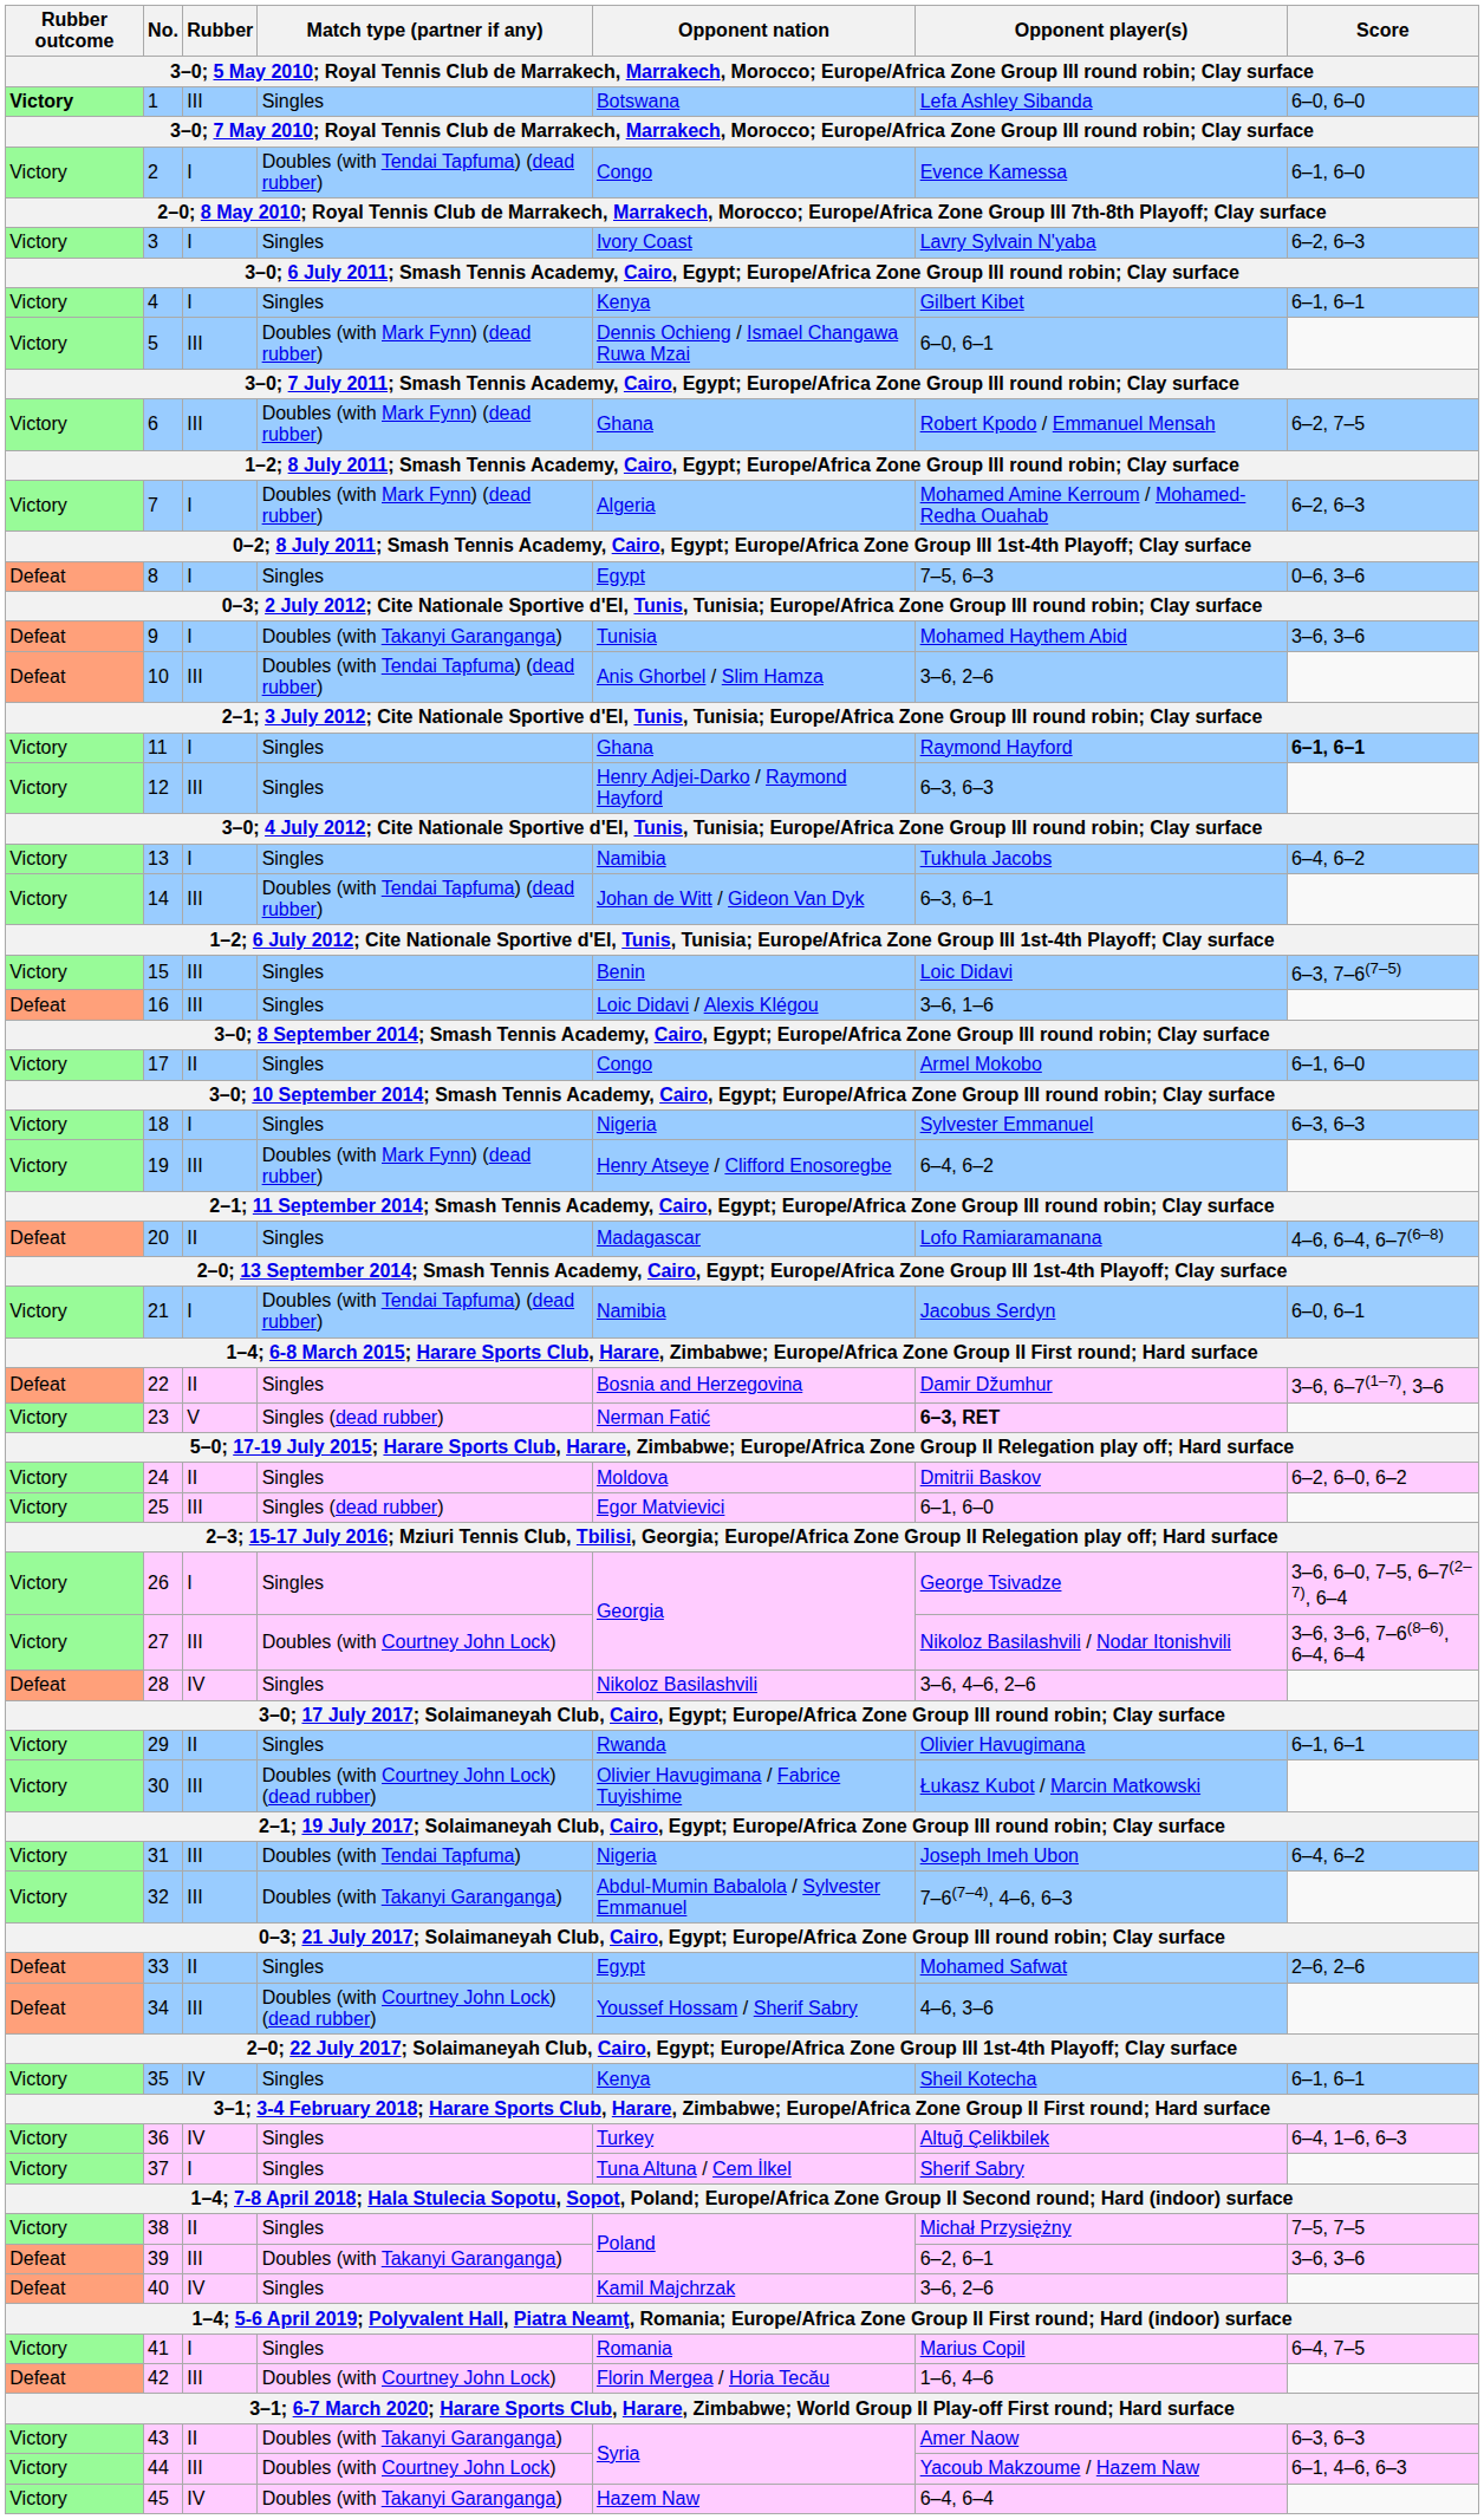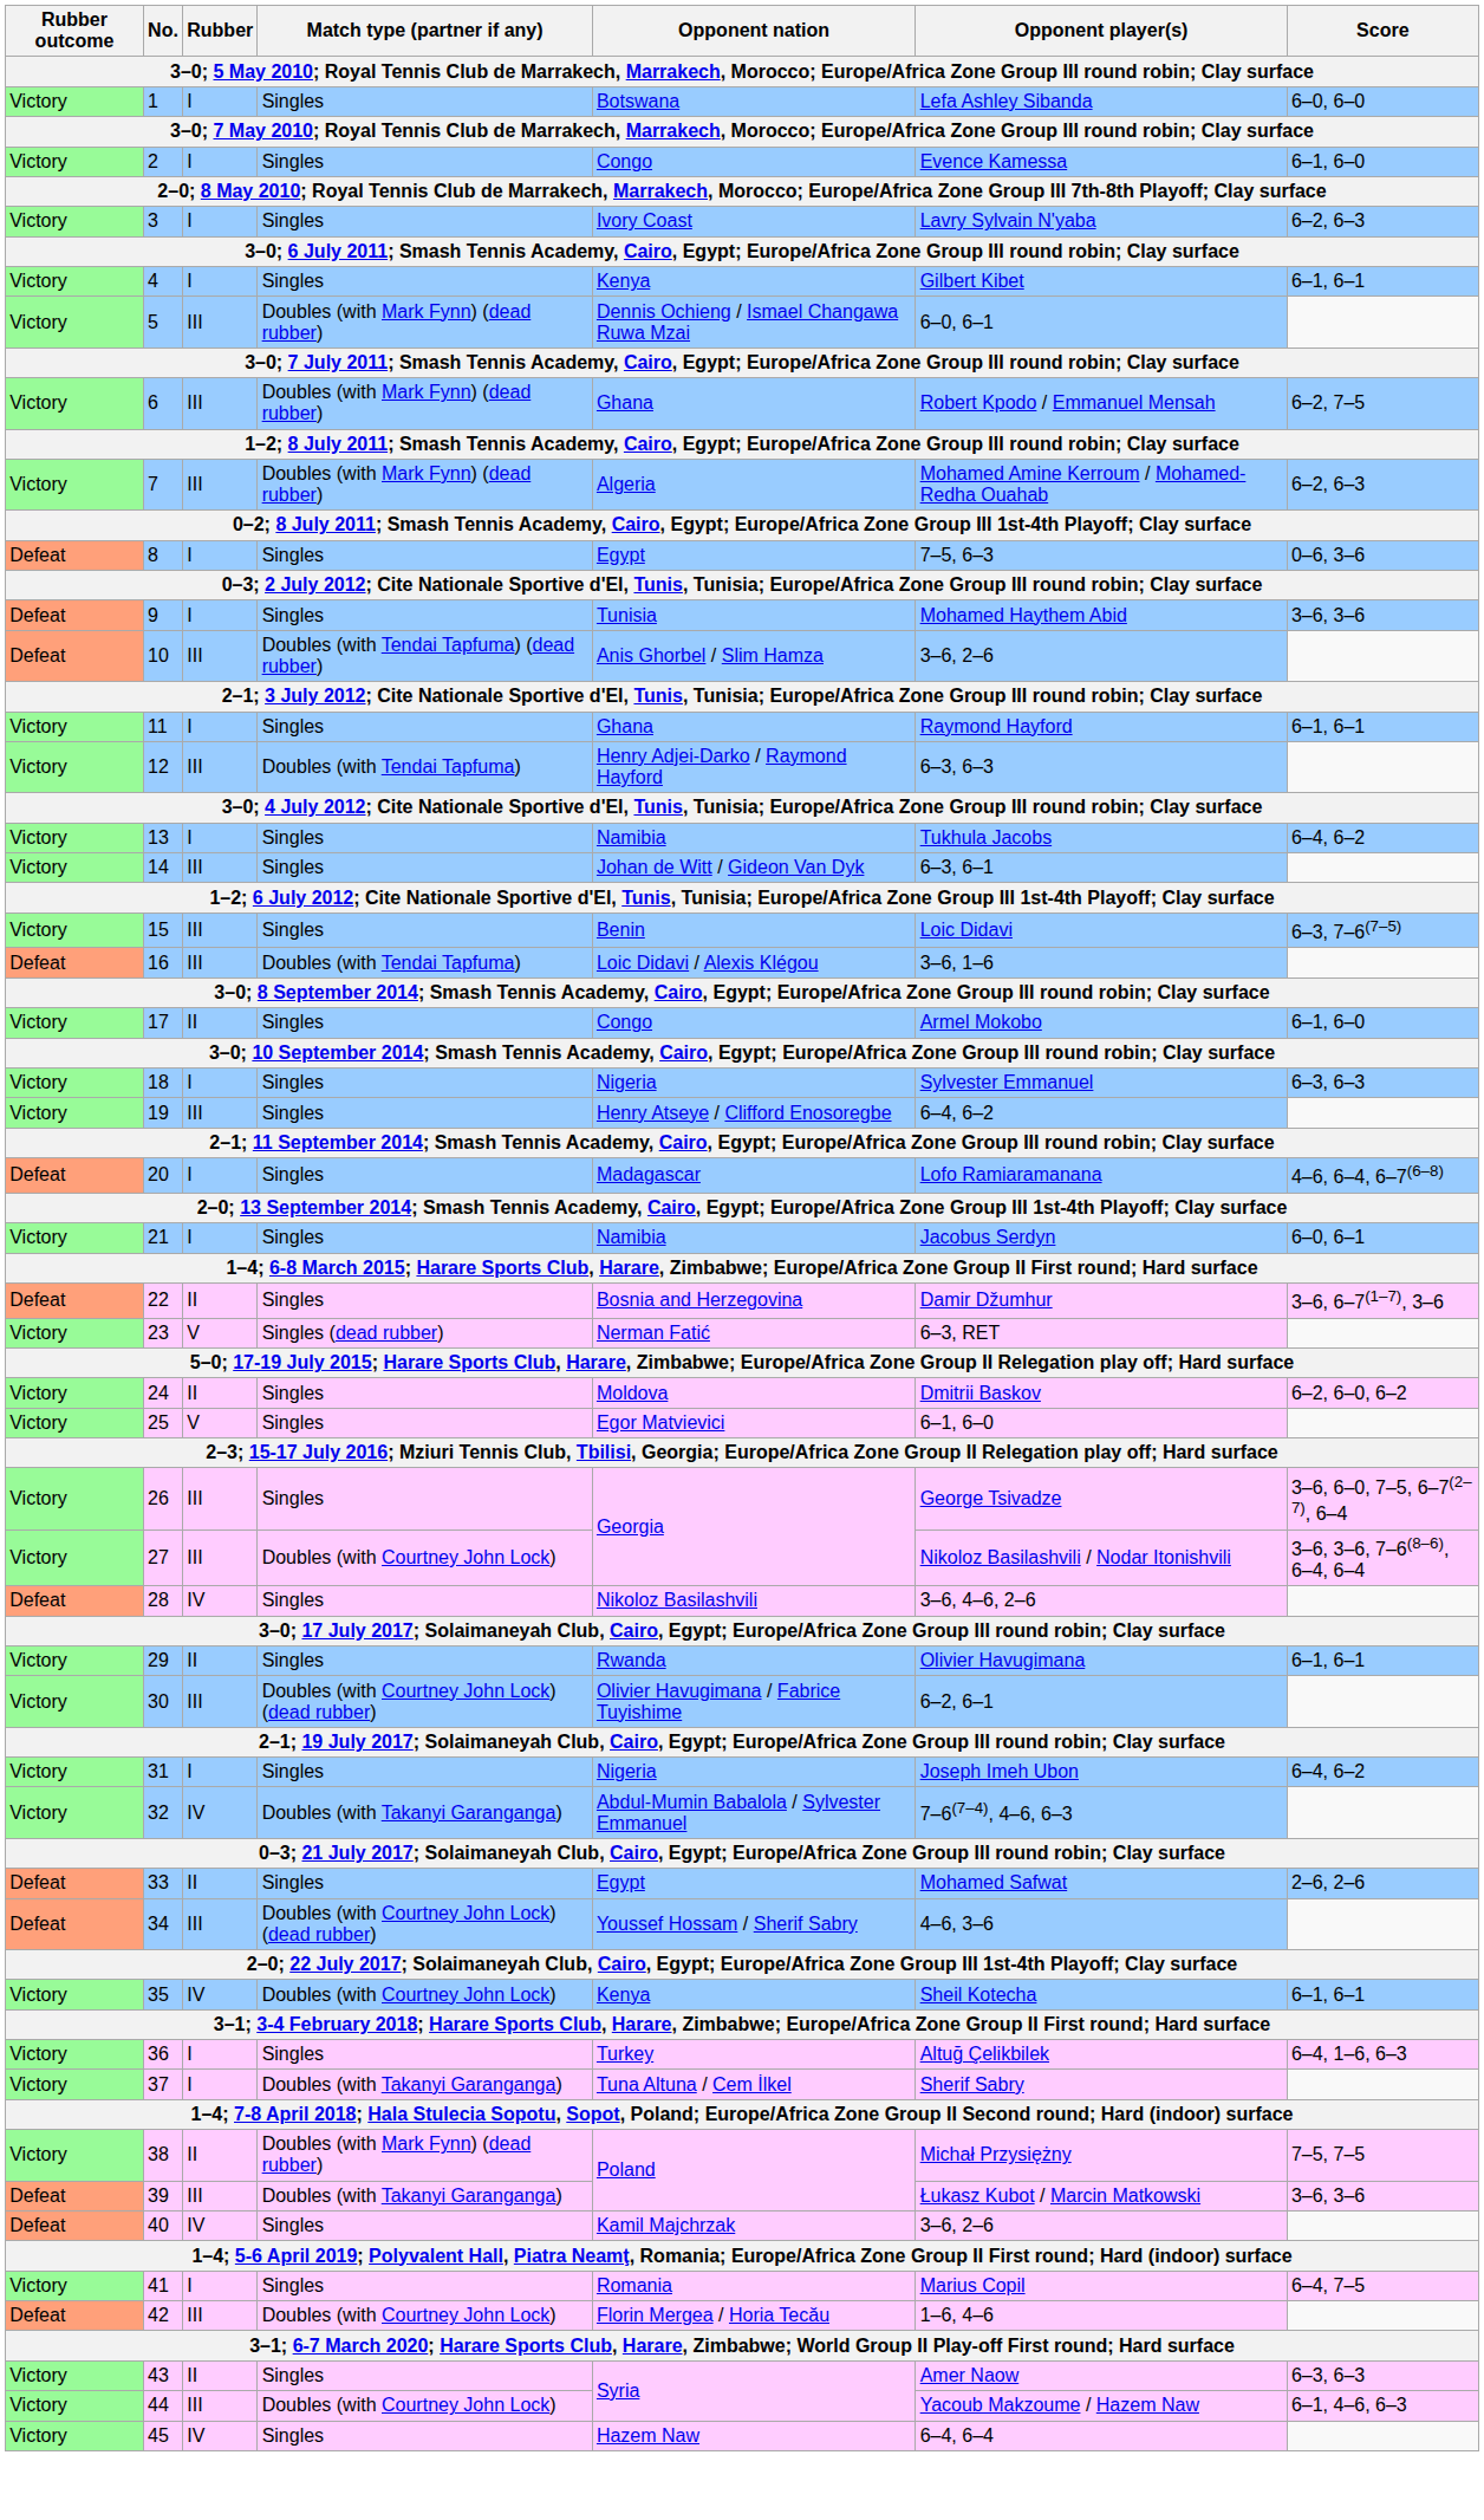1 | Rubber outcome: bold -> normal
1 | Rubber: III -> I
2 | Match type (partner if any): Doubles (with Tendai Tapfuma) (dead rubber) -> Singles
7 | Rubber: I -> III
9 | Match type (partner if any): Doubles (with Takanyi Garanganga) -> Singles
11 | Score: bold -> normal
12 | Match type (partner if any): Singles -> Doubles (with Tendai Tapfuma)
14 | Match type (partner if any): Doubles (with Tendai Tapfuma) (dead rubber) -> Singles
16 | Match type (partner if any): Singles -> Doubles (with Tendai Tapfuma)
19 | Match type (partner if any): Doubles (with Mark Fynn) (dead rubber) -> Singles
20 | Rubber: II -> I
21 | Match type (partner if any): Doubles (with Tendai Tapfuma) (dead rubber) -> Singles
23 | Opponent player(s): bold -> normal
25 | Rubber: III -> V
25 | Match type (partner if any): Singles (dead rubber) -> Singles
26 | Rubber: I -> III
30 | Opponent player(s): Łukasz Kubot / Marcin Matkowski -> 6–2, 6–1
31 | Rubber: III -> I
31 | Match type (partner if any): Doubles (with Tendai Tapfuma) -> Singles
32 | Rubber: III -> IV
35 | Match type (partner if any): Singles -> Doubles (with Courtney John Lock)
36 | Rubber: IV -> I
37 | Match type (partner if any): Singles -> Doubles (with Takanyi Garanganga)
38 | Match type (partner if any): Singles -> Doubles (with Mark Fynn) (dead rubber)
39 | Opponent player(s): 6–2, 6–1 -> Łukasz Kubot / Marcin Matkowski
43 | Match type (partner if any): Doubles (with Takanyi Garanganga) -> Singles
45 | Match type (partner if any): Doubles (with Takanyi Garanganga) -> Singles
